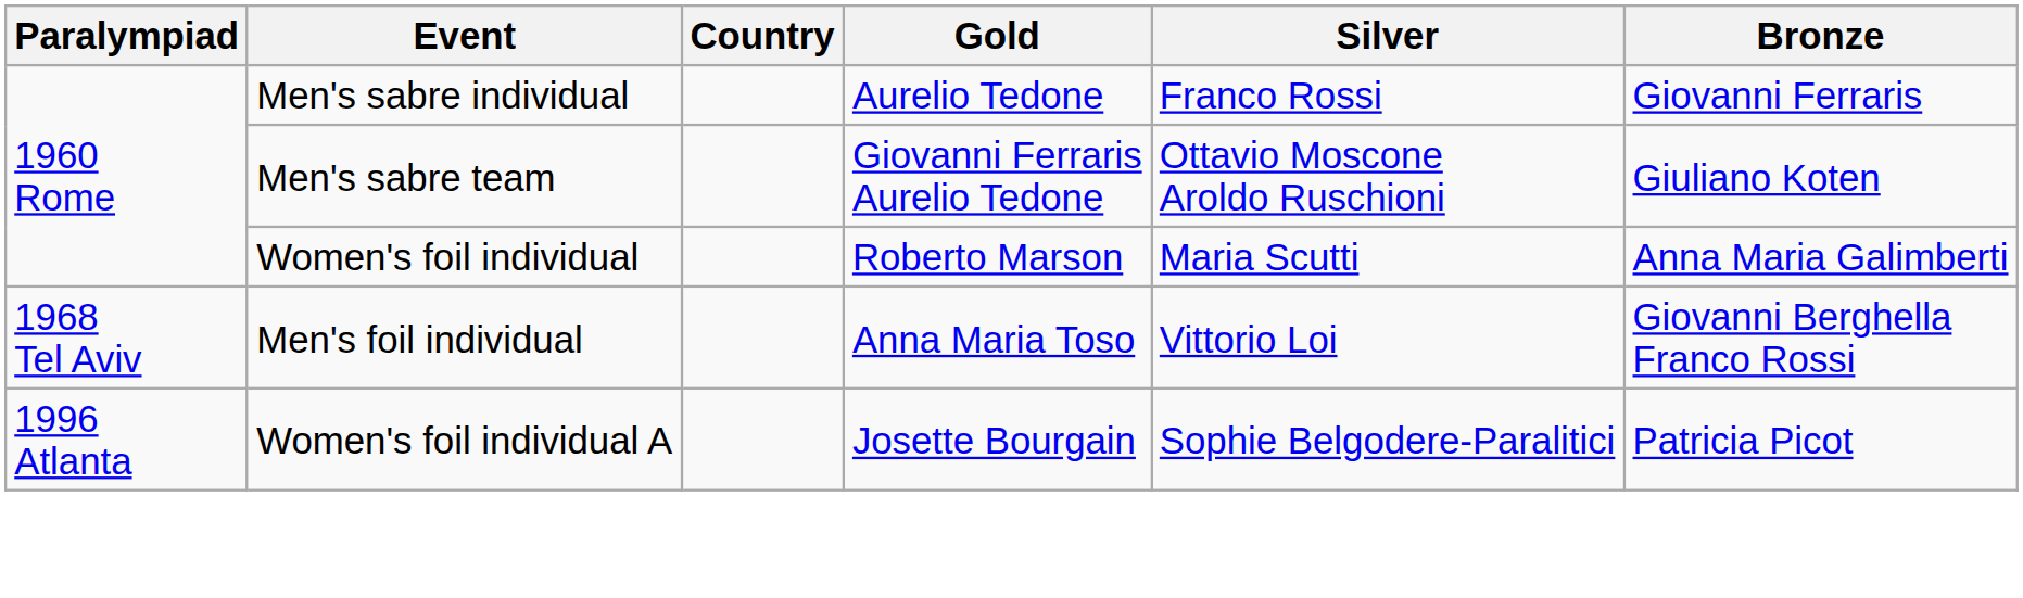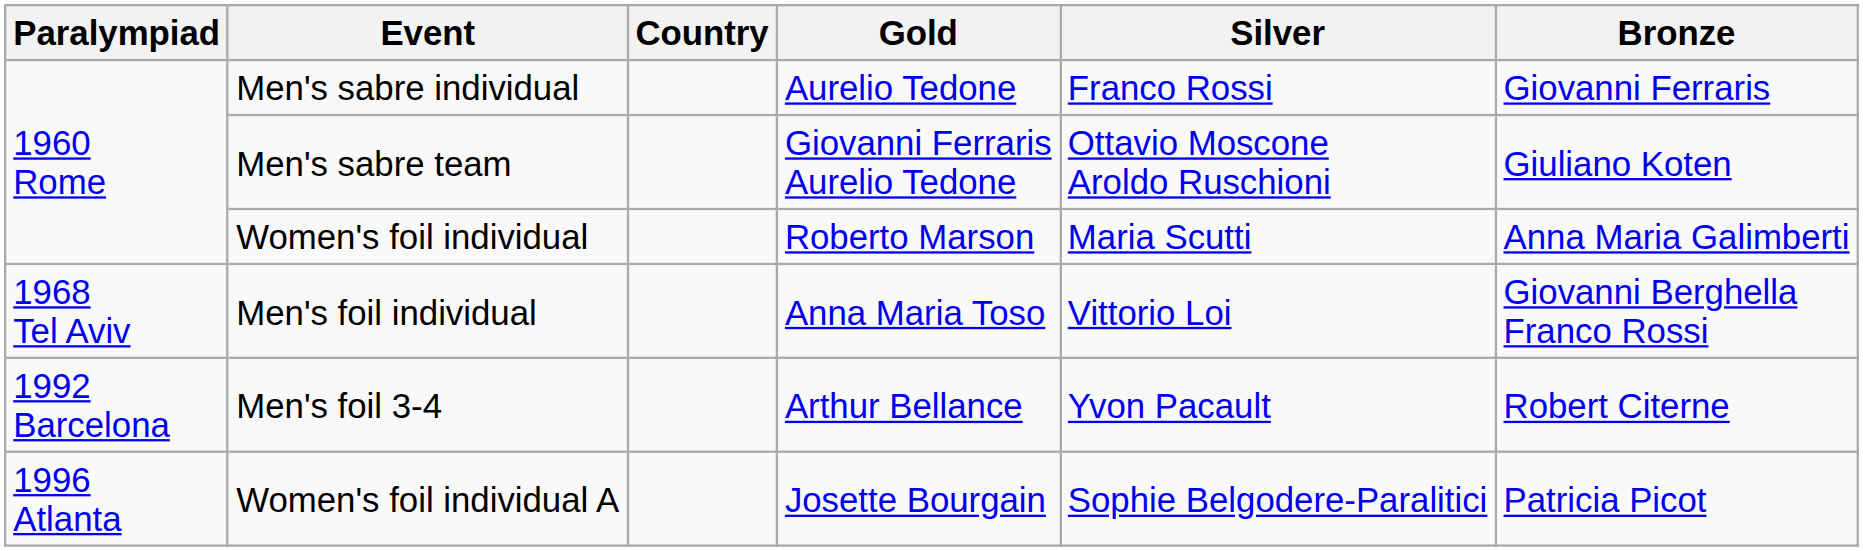+ row: 1992 Barcelona | Men's foil 3-4 | Arthur Bellance | Yvon Pacault | Robert Citerne
